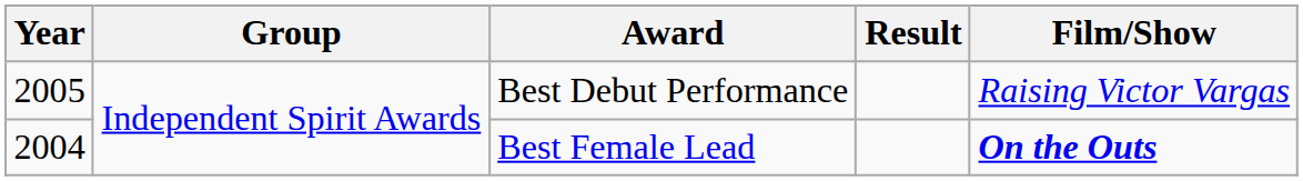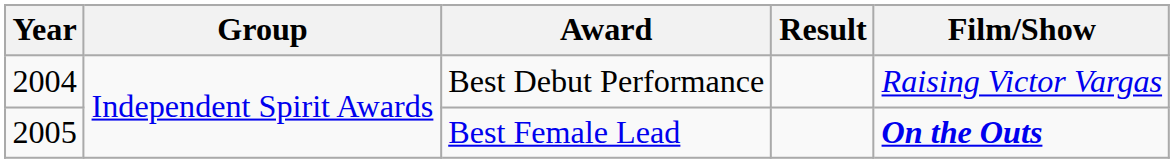Best Debut Performance | Year: 2005 -> 2004
Best Female Lead | Year: 2004 -> 2005
